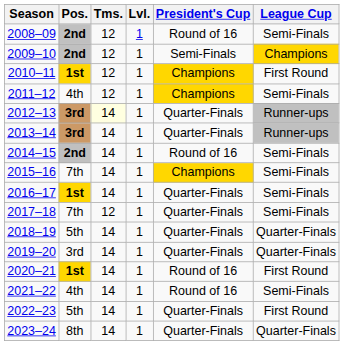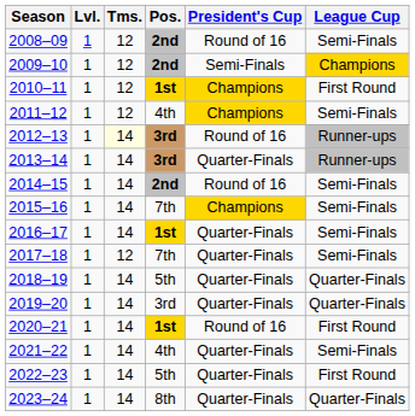columns swapped: Lvl. <-> Pos.
2012–13 | President's Cup: Quarter-Finals -> Round of 16
2021–22 | President's Cup: Round of 16 -> Quarter-Finals
